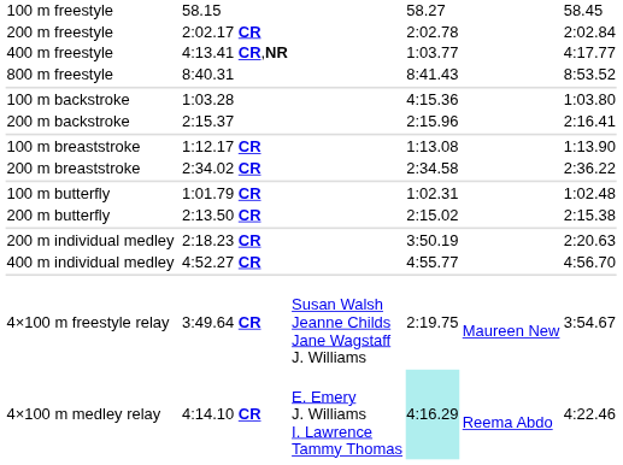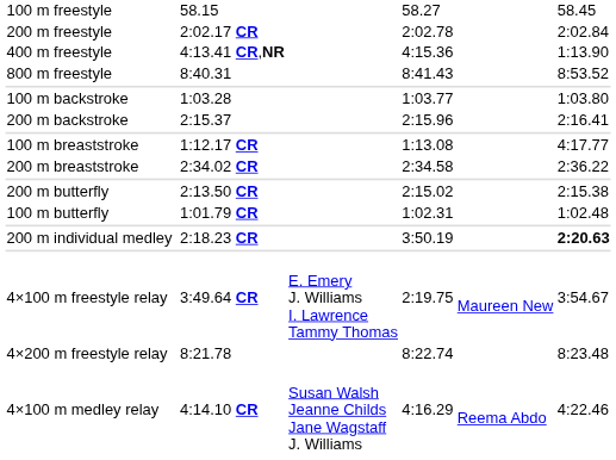400 m freestyle | column 5: 1:03.77 -> 4:15.36
400 m freestyle | column 7: 4:17.77 -> 1:13.90
100 m backstroke | column 5: 4:15.36 -> 1:03.77
100 m breaststroke | column 7: 1:13.90 -> 4:17.77
rows swapped: 100 m butterfly <-> 200 m butterfly
200 m individual medley | column 7: normal -> bold
- row: 400 m individual medley | 4:52.27 CR | 4:55.77 | 4:56.70
4×100 m freestyle relay | column 4: Susan Walsh Jeanne Childs Jane Wagstaff J. Williams -> E. Emery J. Williams I. Lawrence Tammy Thomas
+ row: 4×200 m freestyle relay | 8:21.78 | 8:22.74 | 8:23.48
4×100 m medley relay | column 4: E. Emery J. Williams I. Lawrence Tammy Thomas -> Susan Walsh Jeanne Childs Jane Wagstaff J. Williams
4×100 m medley relay | column 5: paleturquoise background -> no background
